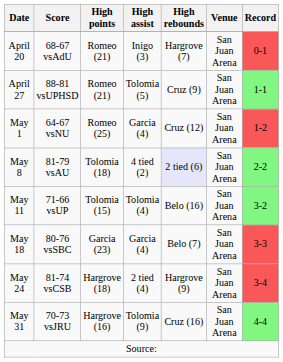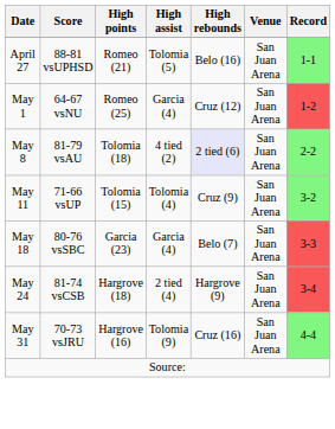- row: April 20 | 68-67 vsAdU | Romeo (21) | Inigo (3) | Hargrove (7) | San Juan Arena | 0-1
April 27 | High rebounds: Cruz (9) -> Belo (16)
May 11 | High rebounds: Belo (16) -> Cruz (9)
